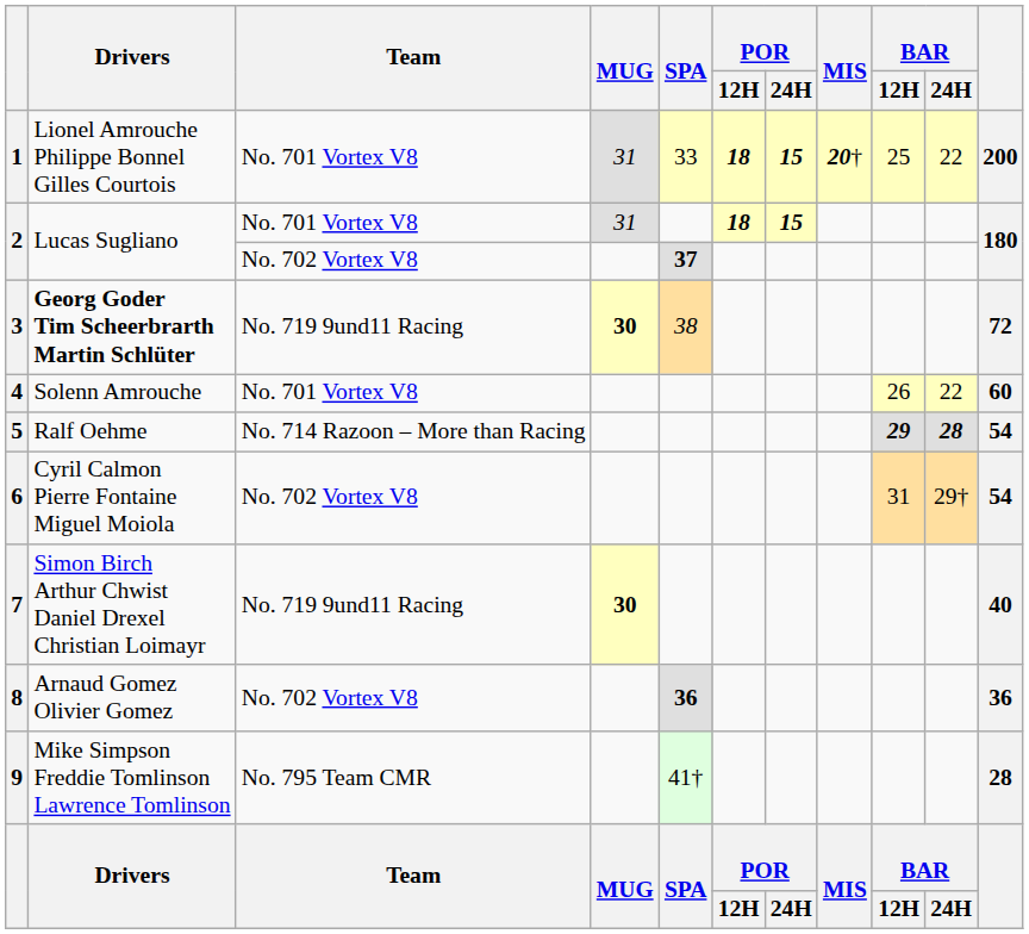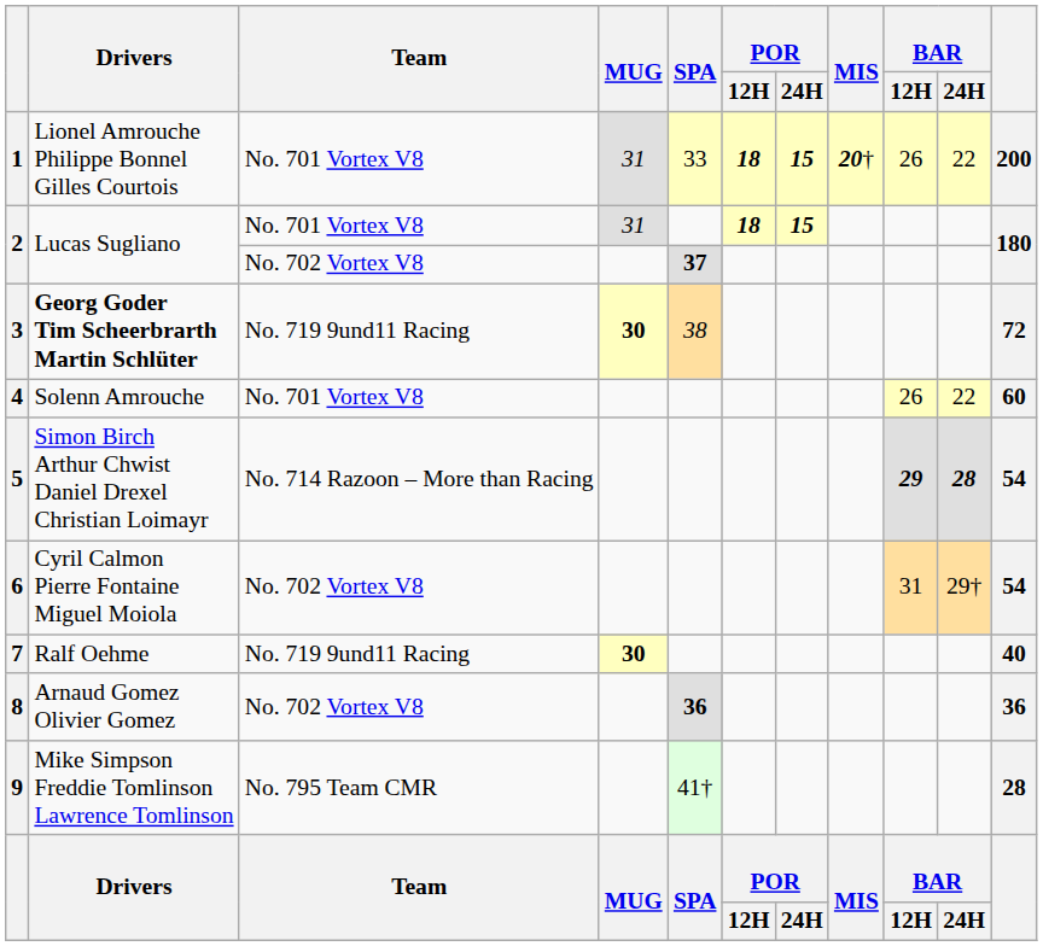1 | BAR / 12H: 25 -> 26
5 | Drivers: Ralf Oehme -> Simon Birch Arthur Chwist Daniel Drexel Christian Loimayr
7 | Drivers: Simon Birch Arthur Chwist Daniel Drexel Christian Loimayr -> Ralf Oehme
